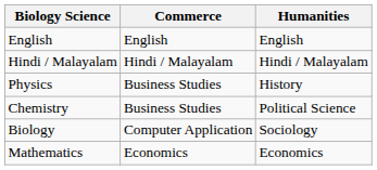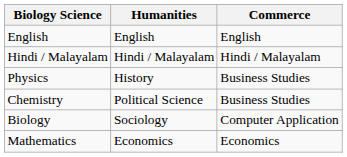columns swapped: Commerce <-> Humanities
